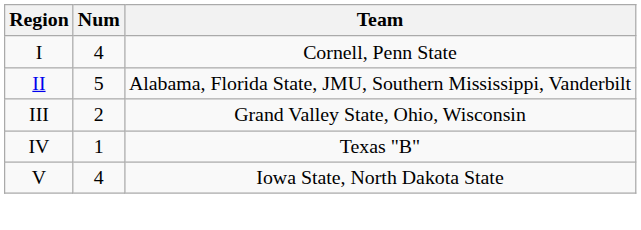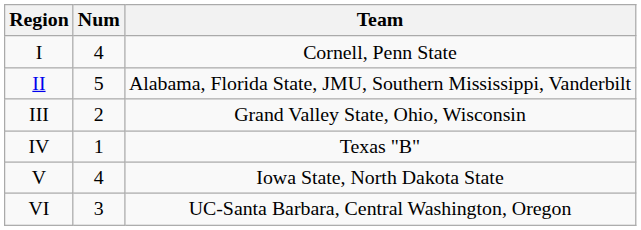+ row: VI | 3 | UC-Santa Barbara, Central Washington, Oregon
